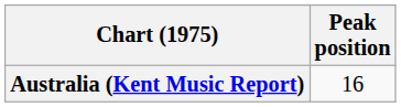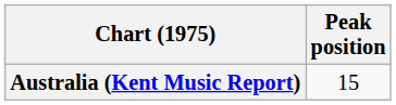Australia (Kent Music Report) | Peak position: 16 -> 15
